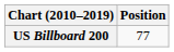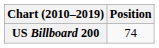US Billboard 200 | Position: 77 -> 74
